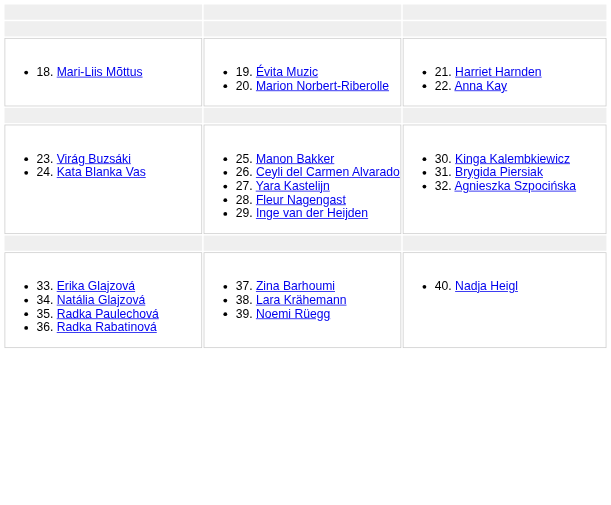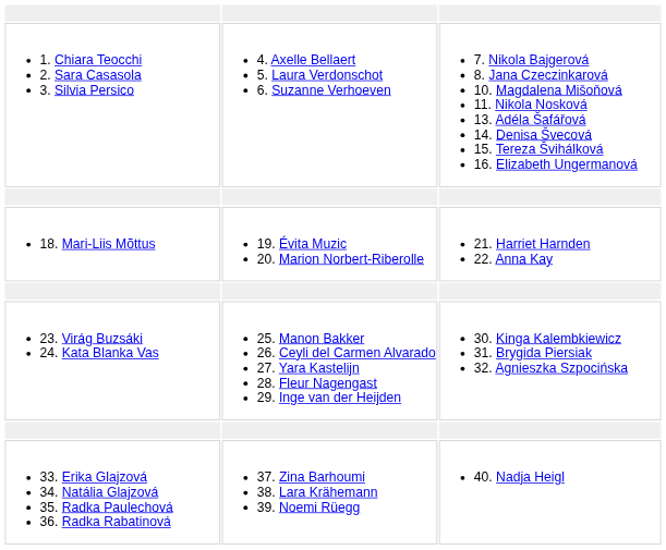+ row: 1. Chiara Teocchi 2. Sara Casasola 3. Silvia Persico | 4. Axelle Bellaert 5. Laura Verdonschot 6. Suzanne Verhoeven | 7. Nikola Bajgerová 8. Jana Czeczinkarová 10. Magdalena Mišoňová 11. Nikola Nosková 13. Adéla Šafářová 14. Denisa Švecová 15. Tereza Švihálková 16. Elizabeth Ungermanová
